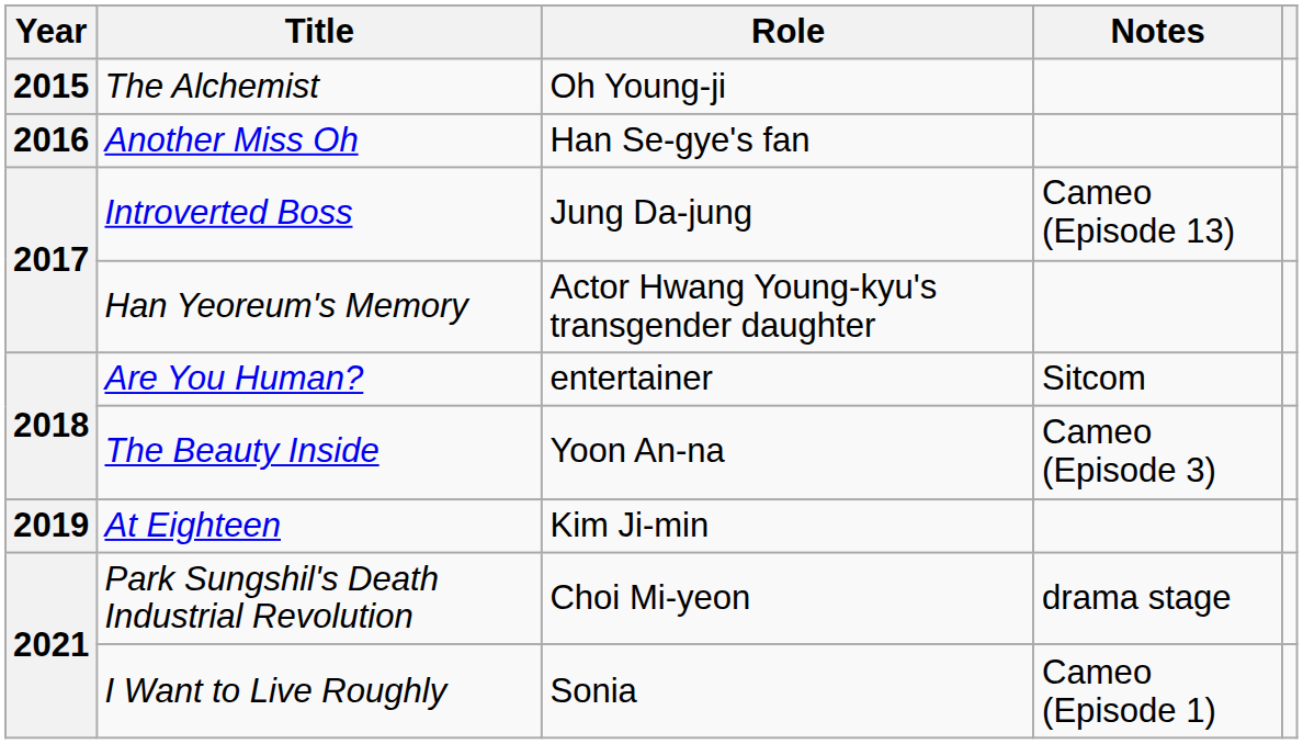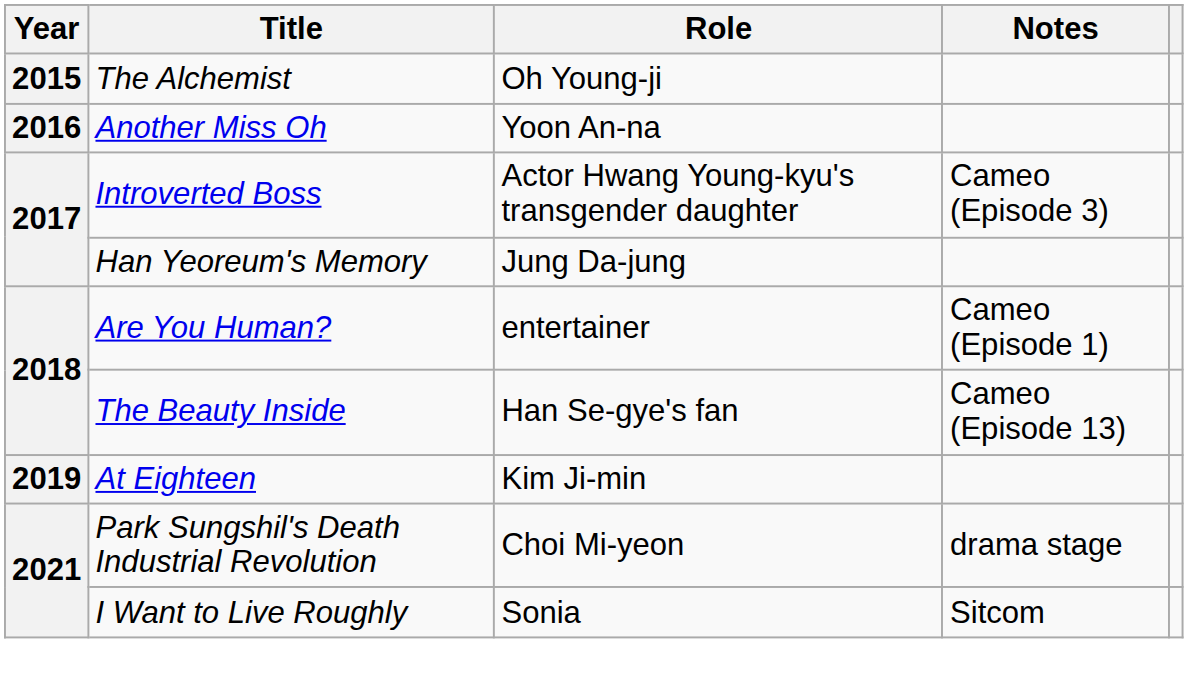Another Miss Oh | Role: Han Se-gye's fan -> Yoon An-na
Introverted Boss | Role: Jung Da-jung -> Actor Hwang Young-kyu's transgender daughter
Introverted Boss | Notes: Cameo (Episode 13) -> Cameo (Episode 3)
Han Yeoreum's Memory | Role: Actor Hwang Young-kyu's transgender daughter -> Jung Da-jung
Are You Human? | Notes: Sitcom -> Cameo (Episode 1)
The Beauty Inside | Role: Yoon An-na -> Han Se-gye's fan
The Beauty Inside | Notes: Cameo (Episode 3) -> Cameo (Episode 13)
I Want to Live Roughly | Notes: Cameo (Episode 1) -> Sitcom
